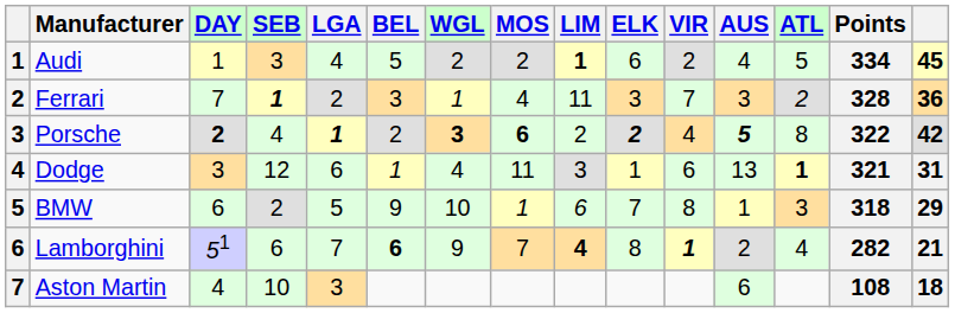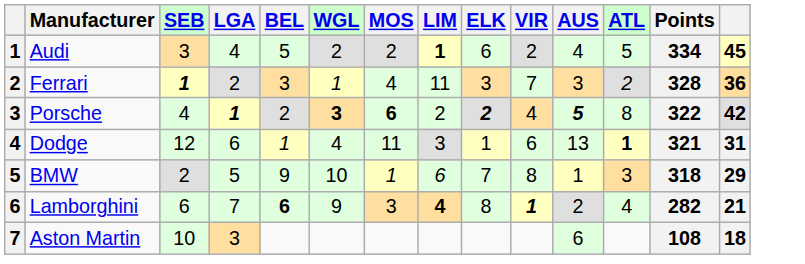- column: DAY | 1 | 7 | 2 | 3 | 6 | 51 | 4
Lamborghini | MOS: 7 -> 3
